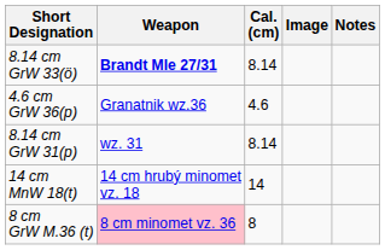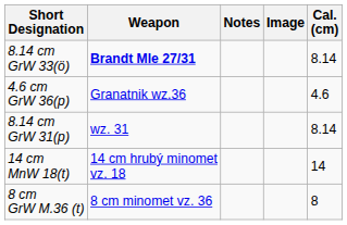columns swapped: Cal. (cm) <-> Notes
8 cm GrW M.36 (t) | Weapon: pink background -> no background
